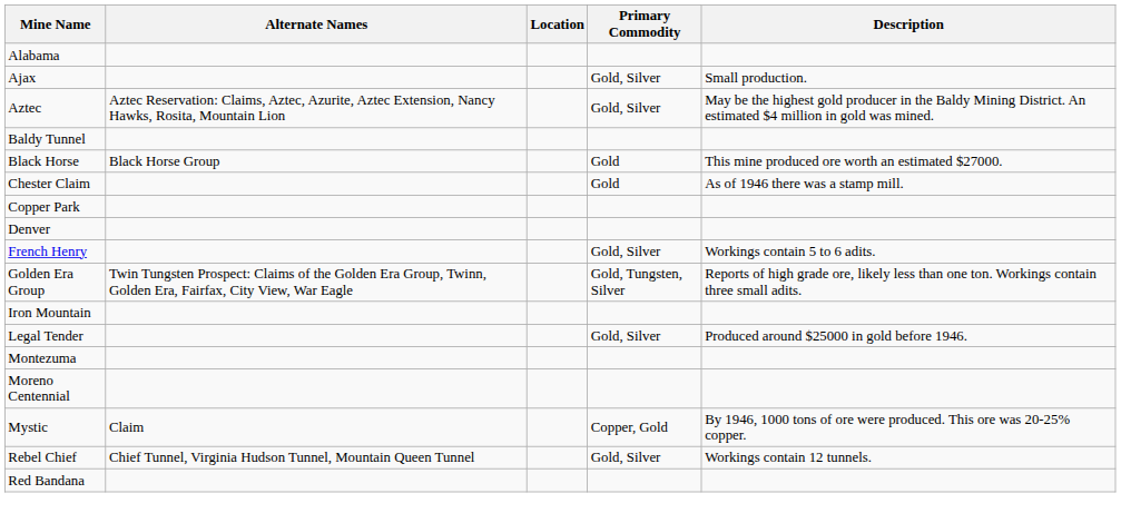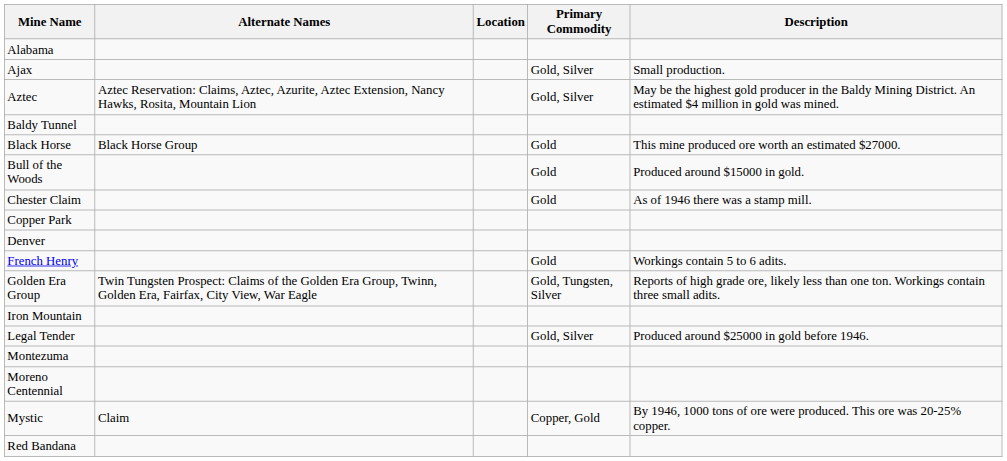+ row: Bull of the Woods | Gold | Produced around $15000 in gold.
French Henry | Primary Commodity: Gold, Silver -> Gold
- row: Rebel Chief | Chief Tunnel, Virginia Hudson Tunnel, Mountain Queen Tunnel | Gold, Silver | Workings contain 12 tunnels.
